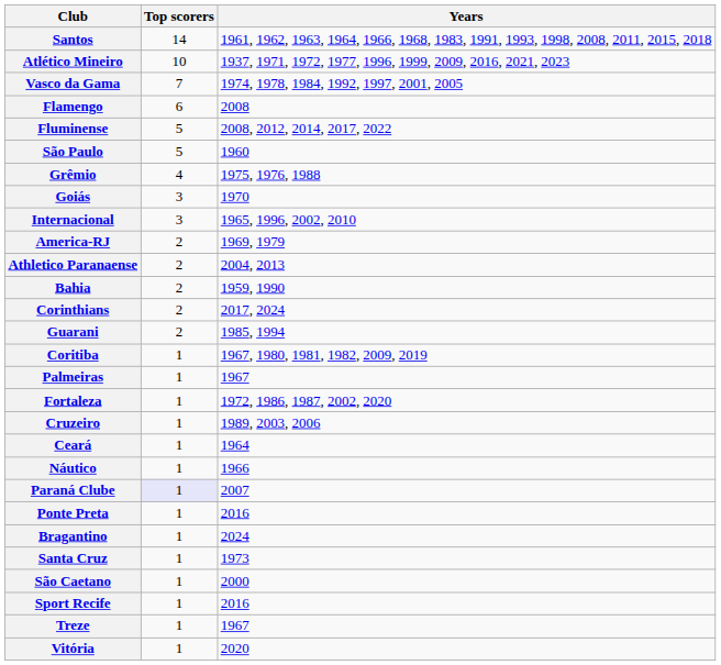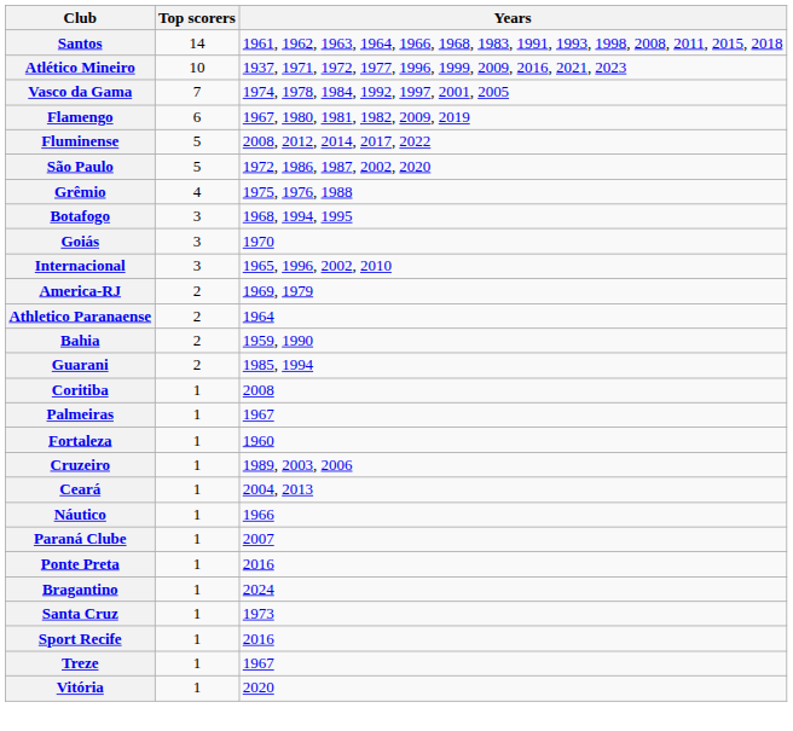Flamengo | Years: 2008 -> 1967, 1980, 1981, 1982, 2009, 2019
São Paulo | Years: 1960 -> 1972, 1986, 1987, 2002, 2020
+ row: Botafogo | 3 | 1968, 1994, 1995
Athletico Paranaense | Years: 2004, 2013 -> 1964
- row: Corinthians | 2 | 2017, 2024
Coritiba | Years: 1967, 1980, 1981, 1982, 2009, 2019 -> 2008
Fortaleza | Years: 1972, 1986, 1987, 2002, 2020 -> 1960
Ceará | Years: 1964 -> 2004, 2013
Paraná Clube | Top scorers: lavender background -> no background
- row: São Caetano | 1 | 2000
